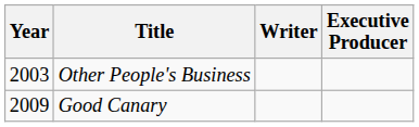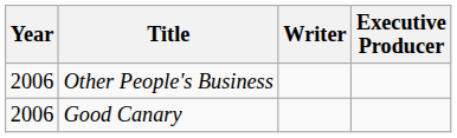Other People's Business | Year: 2003 -> 2006
Good Canary | Year: 2009 -> 2006
